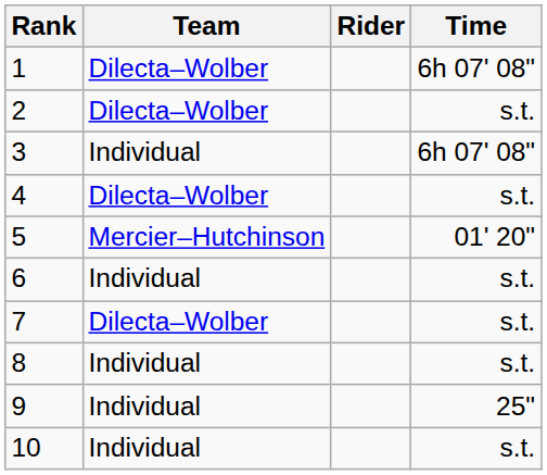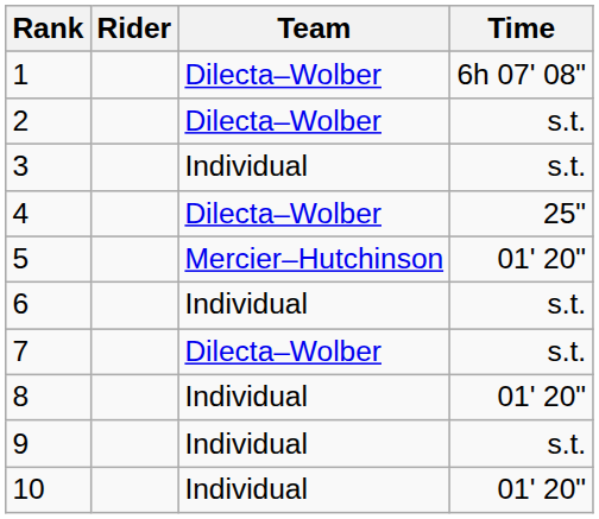columns swapped: Rider <-> Team
3 | Time: 6h 07' 08" -> s.t.
4 | Time: s.t. -> 25"
8 | Time: s.t. -> 01' 20"
9 | Time: 25" -> s.t.
10 | Time: s.t. -> 01' 20"
